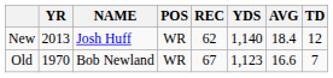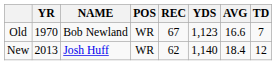rows swapped: New <-> Old
